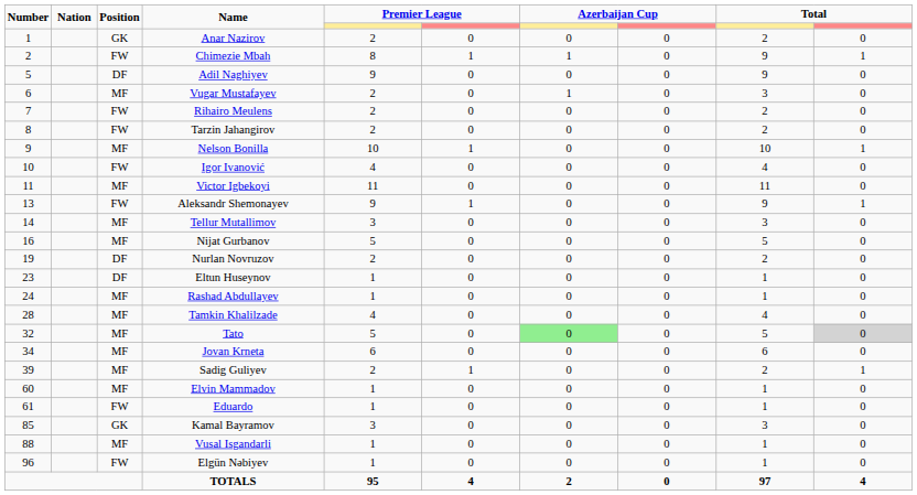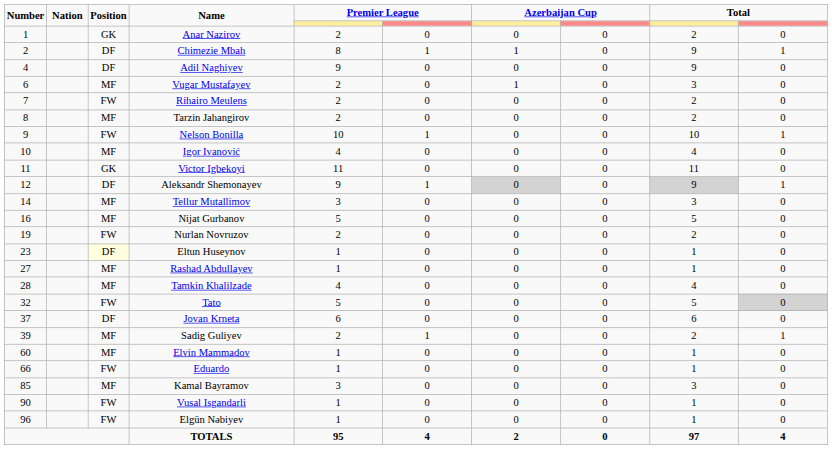Chimezie Mbah | Position: FW -> DF
Adil Naghiyev | Number: 5 -> 4
Tarzin Jahangirov | Position: FW -> MF
Nelson Bonilla | Position: MF -> FW
Igor Ivanović | Position: FW -> MF
Victor Igbekoyi | Position: MF -> GK
Aleksandr Shemonayev | Number: 13 -> 12
Aleksandr Shemonayev | Position: FW -> DF
Aleksandr Shemonayev | column 7: no background -> lightgrey background
Aleksandr Shemonayev | column 9: no background -> lightgrey background
Nurlan Novruzov | Position: DF -> FW
Eltun Huseynov | Position: no background -> lightyellow background
Rashad Abdullayev | Number: 24 -> 27
Tato | Position: MF -> FW
Tato | column 7: lightgreen background -> no background
Jovan Krneta | Number: 34 -> 37
Jovan Krneta | Position: MF -> DF
Eduardo | Number: 61 -> 66
Kamal Bayramov | Position: GK -> MF
Vusal Isgandarli | Number: 88 -> 90
Vusal Isgandarli | Position: MF -> FW
